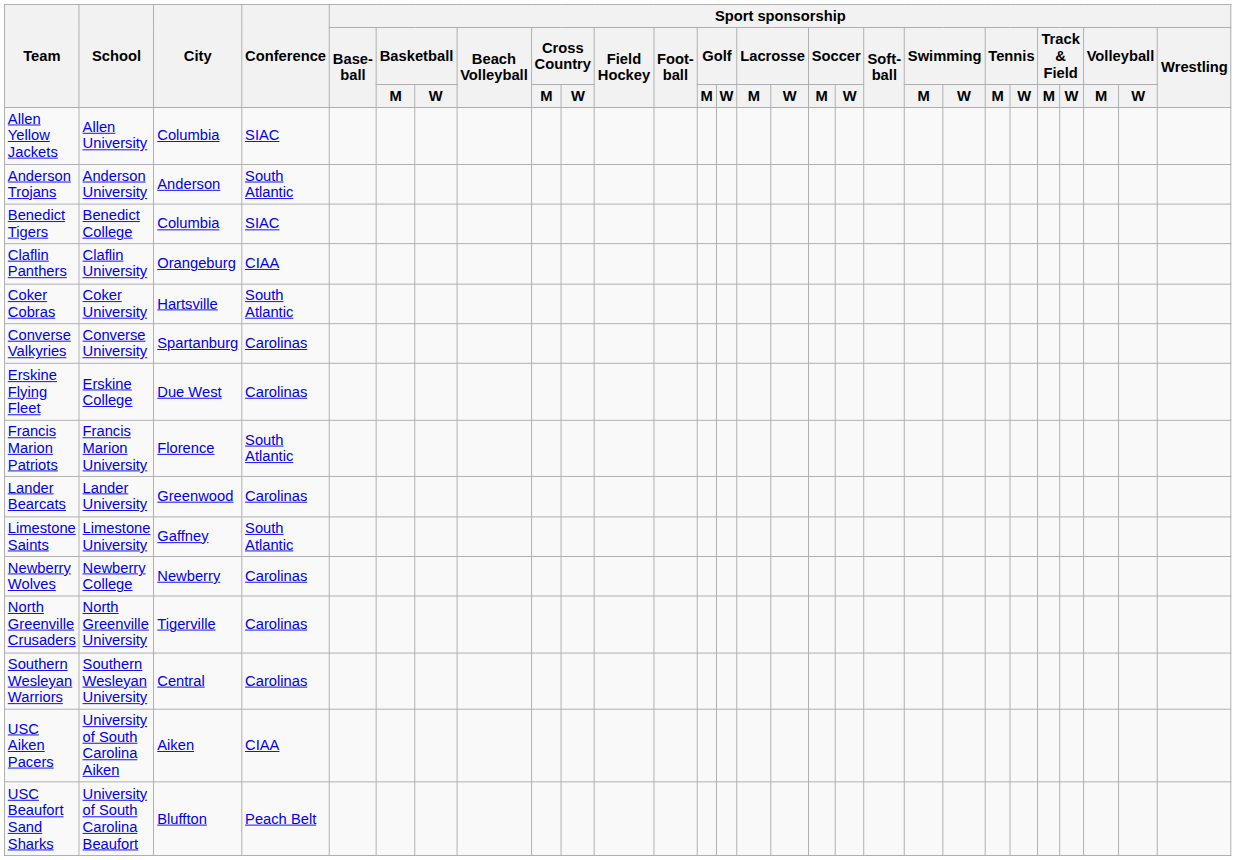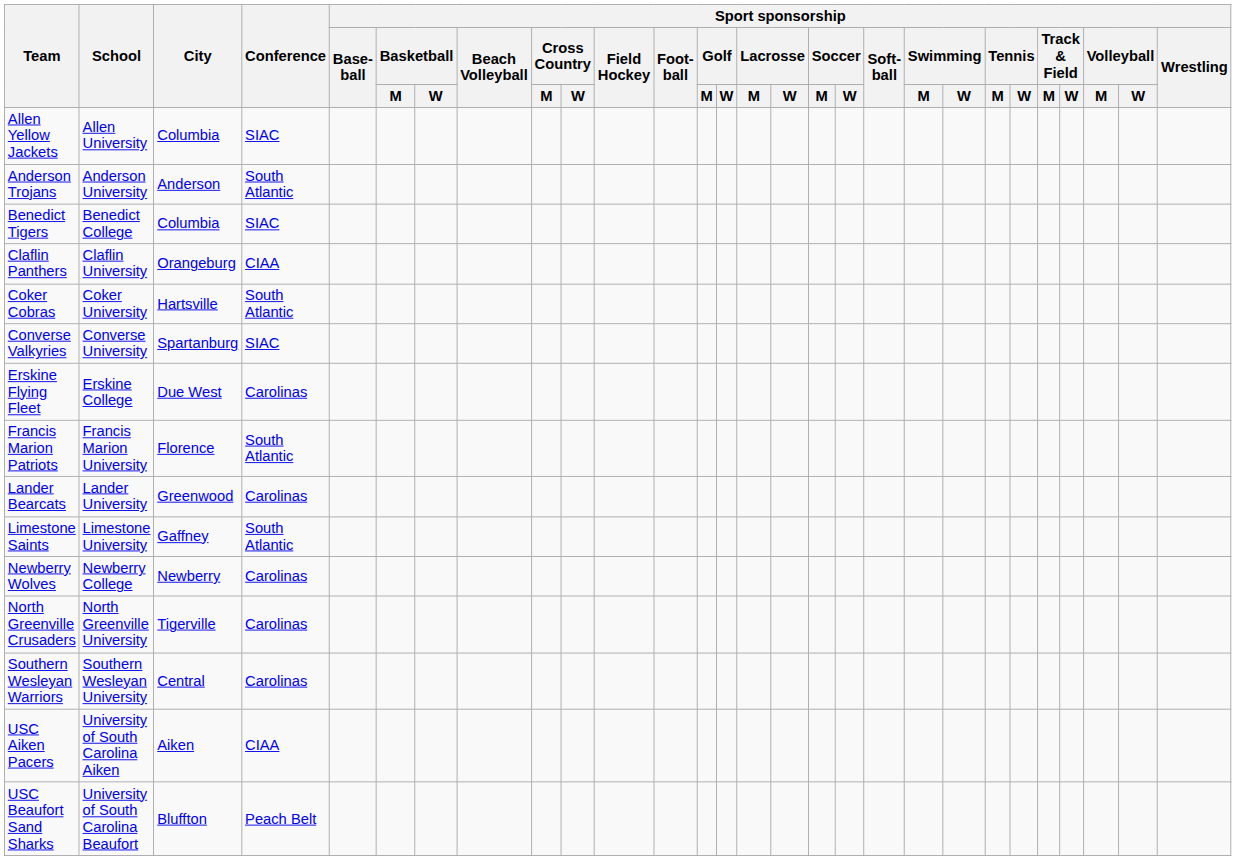Converse Valkyries | Conference: Carolinas -> SIAC
